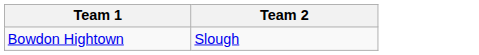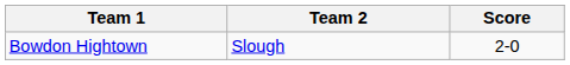+ column: Score | 2-0
